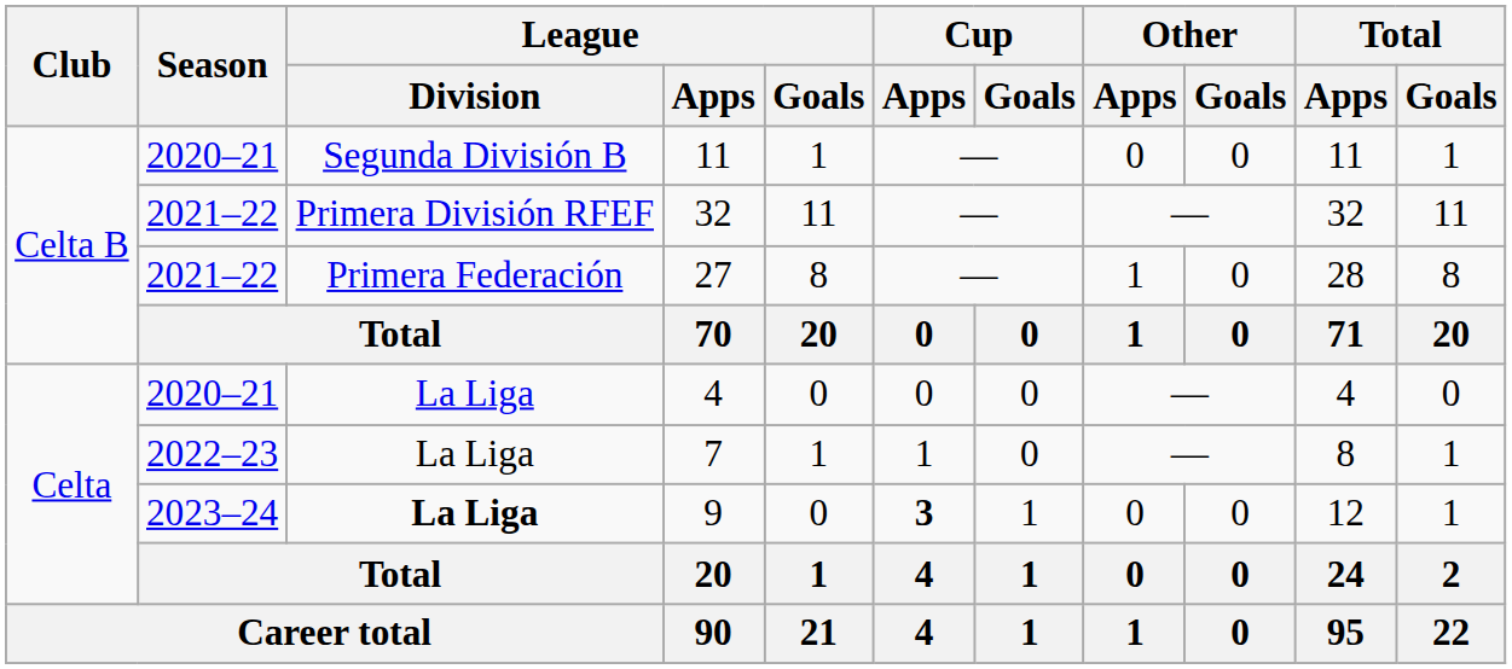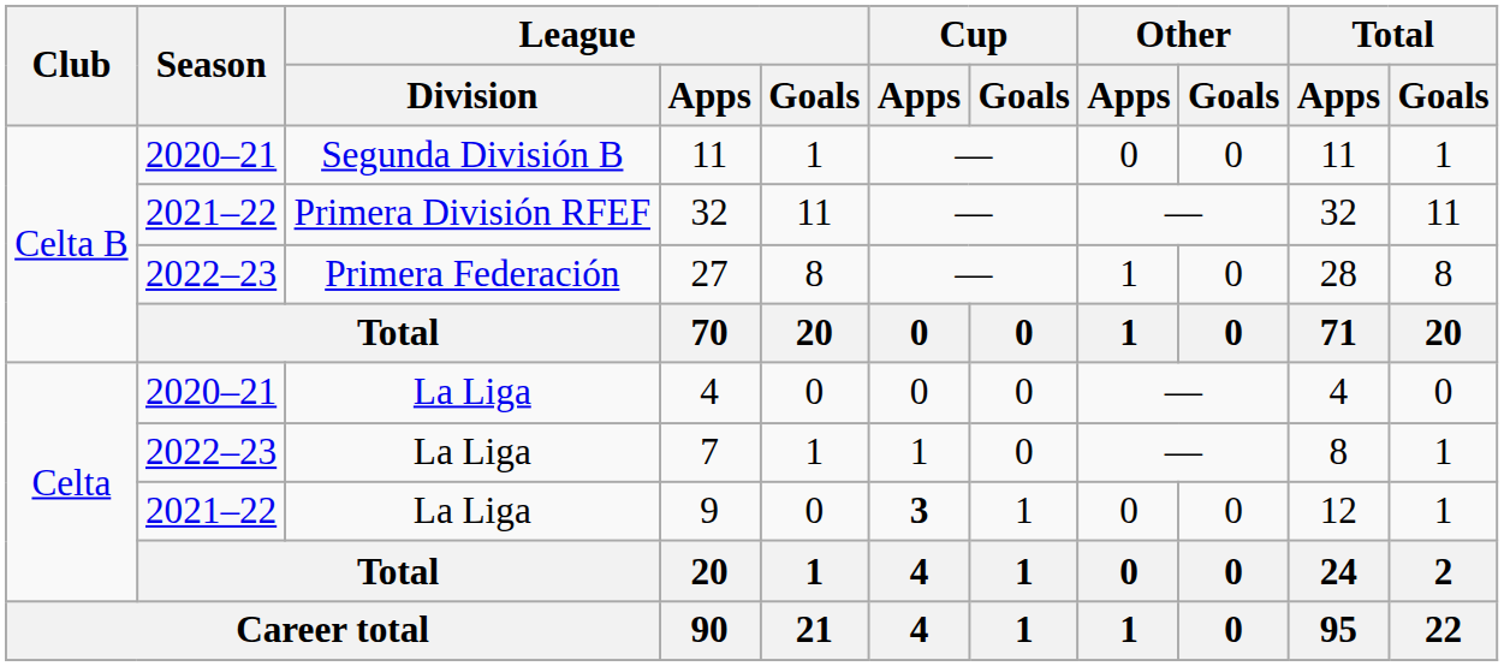27 | Season: 2021–22 -> 2022–23
9 | Season: 2023–24 -> 2021–22
9 | League / Division: bold -> normal
